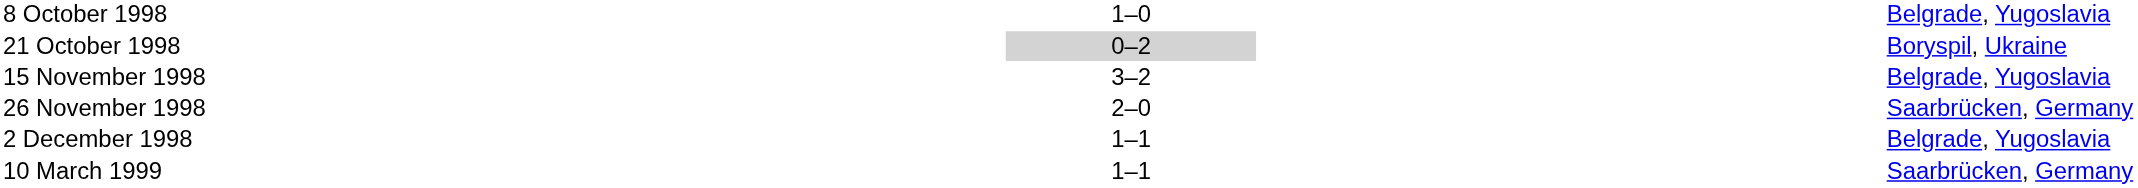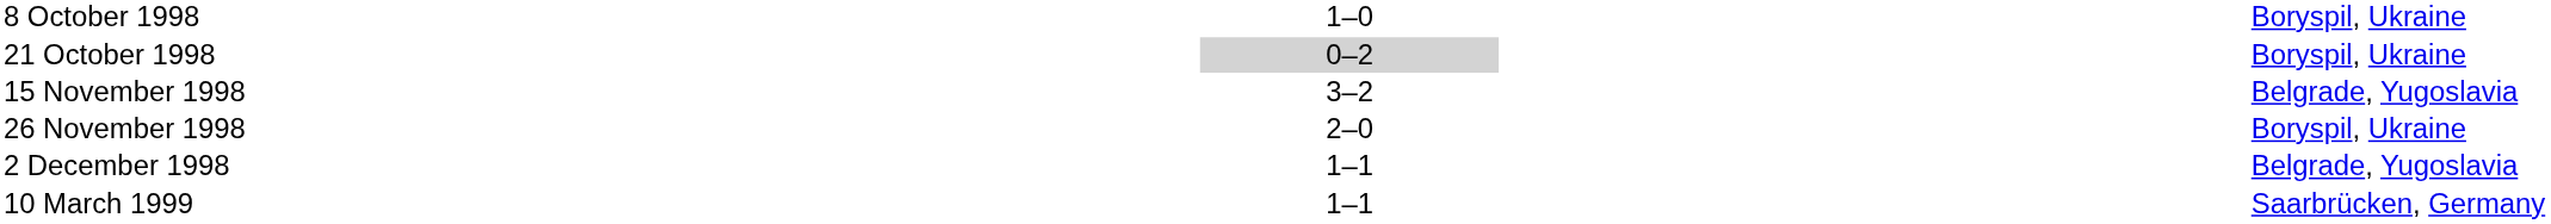8 October 1998 | column 5: Belgrade, Yugoslavia -> Boryspil, Ukraine
26 November 1998 | column 5: Saarbrücken, Germany -> Boryspil, Ukraine
